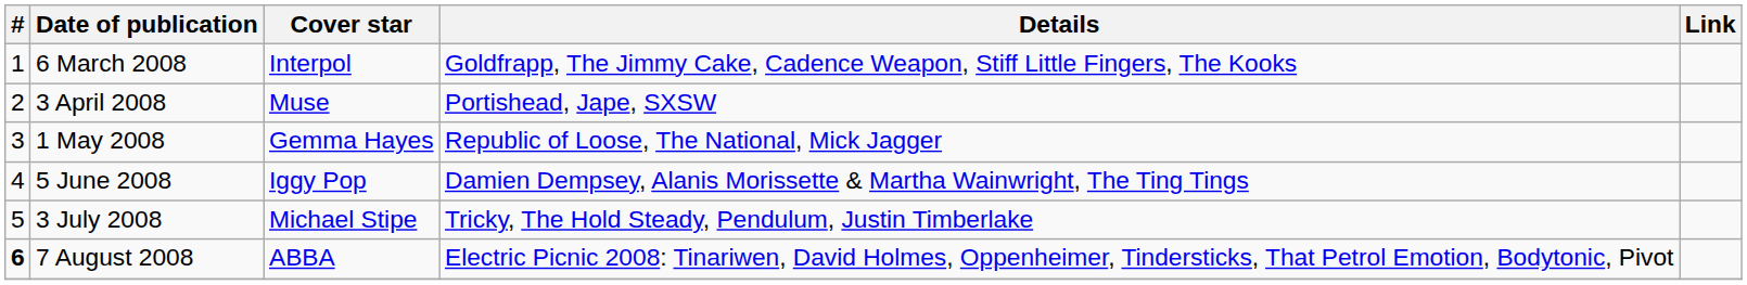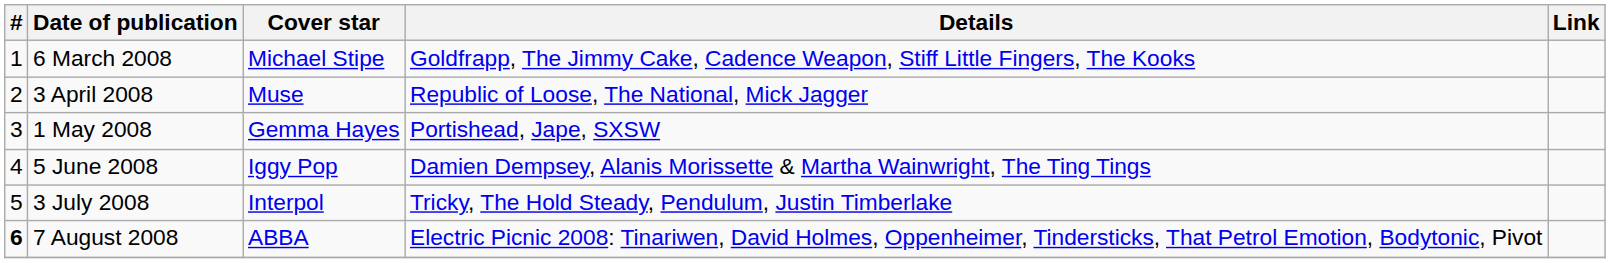6 March 2008 | Cover star: Interpol -> Michael Stipe
3 April 2008 | Details: Portishead, Jape, SXSW -> Republic of Loose, The National, Mick Jagger
1 May 2008 | Details: Republic of Loose, The National, Mick Jagger -> Portishead, Jape, SXSW
3 July 2008 | Cover star: Michael Stipe -> Interpol
